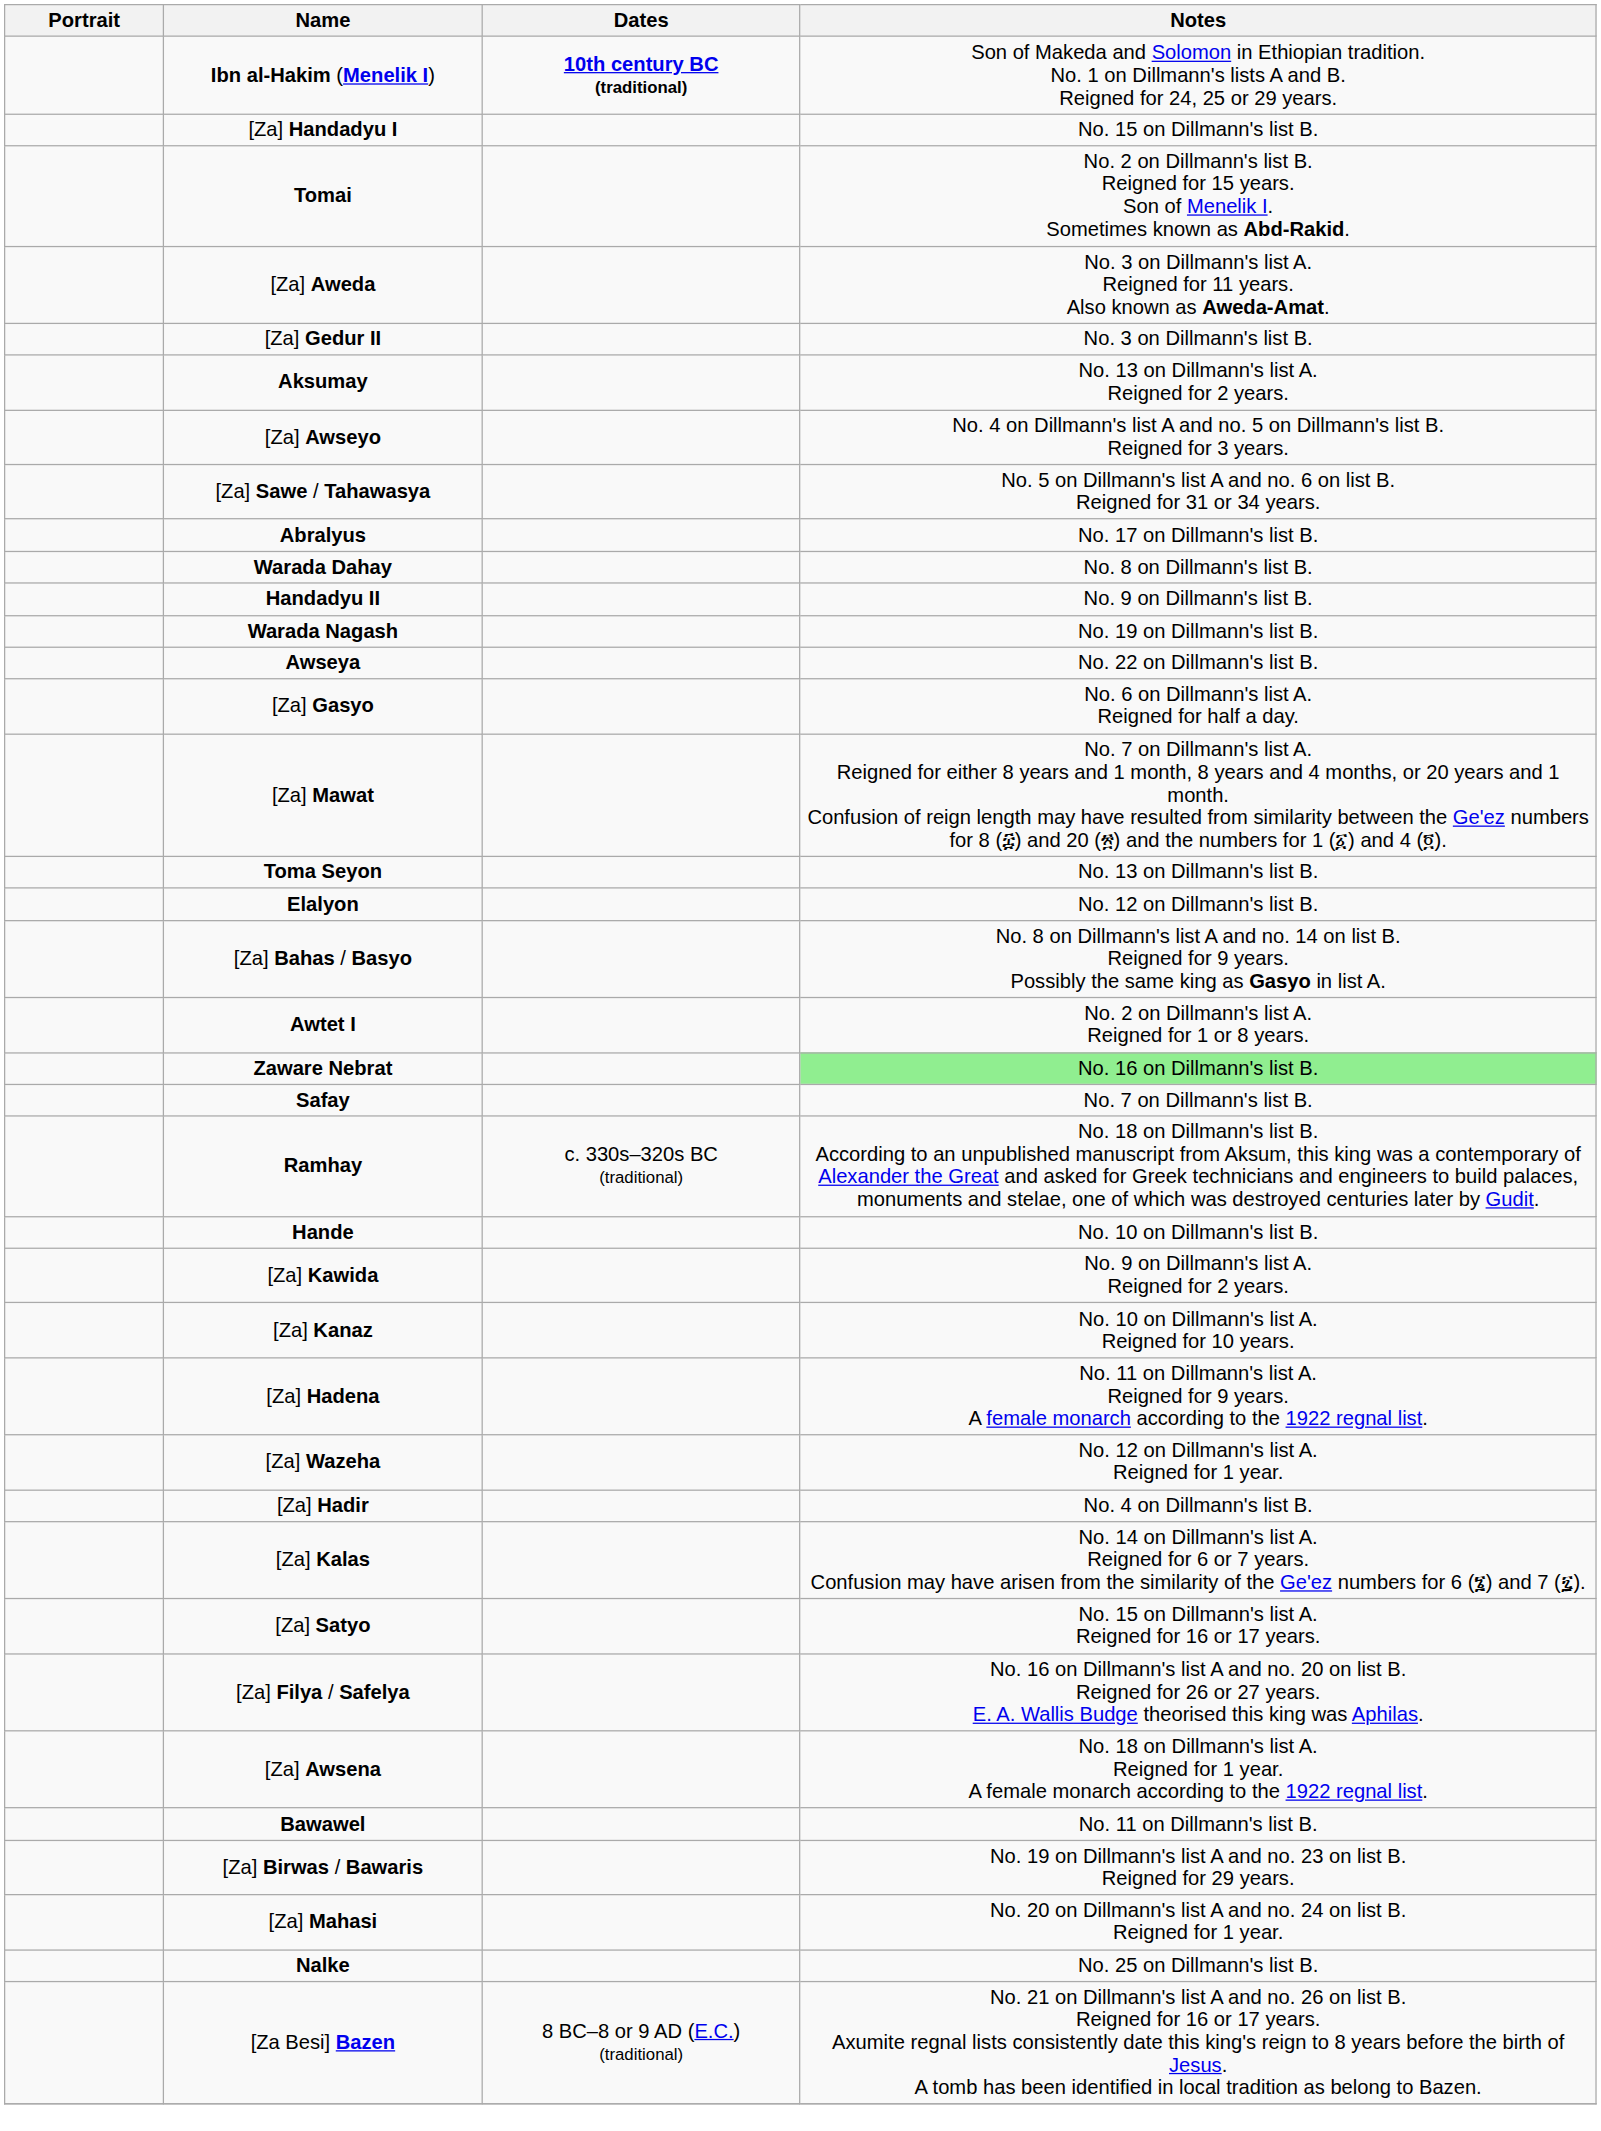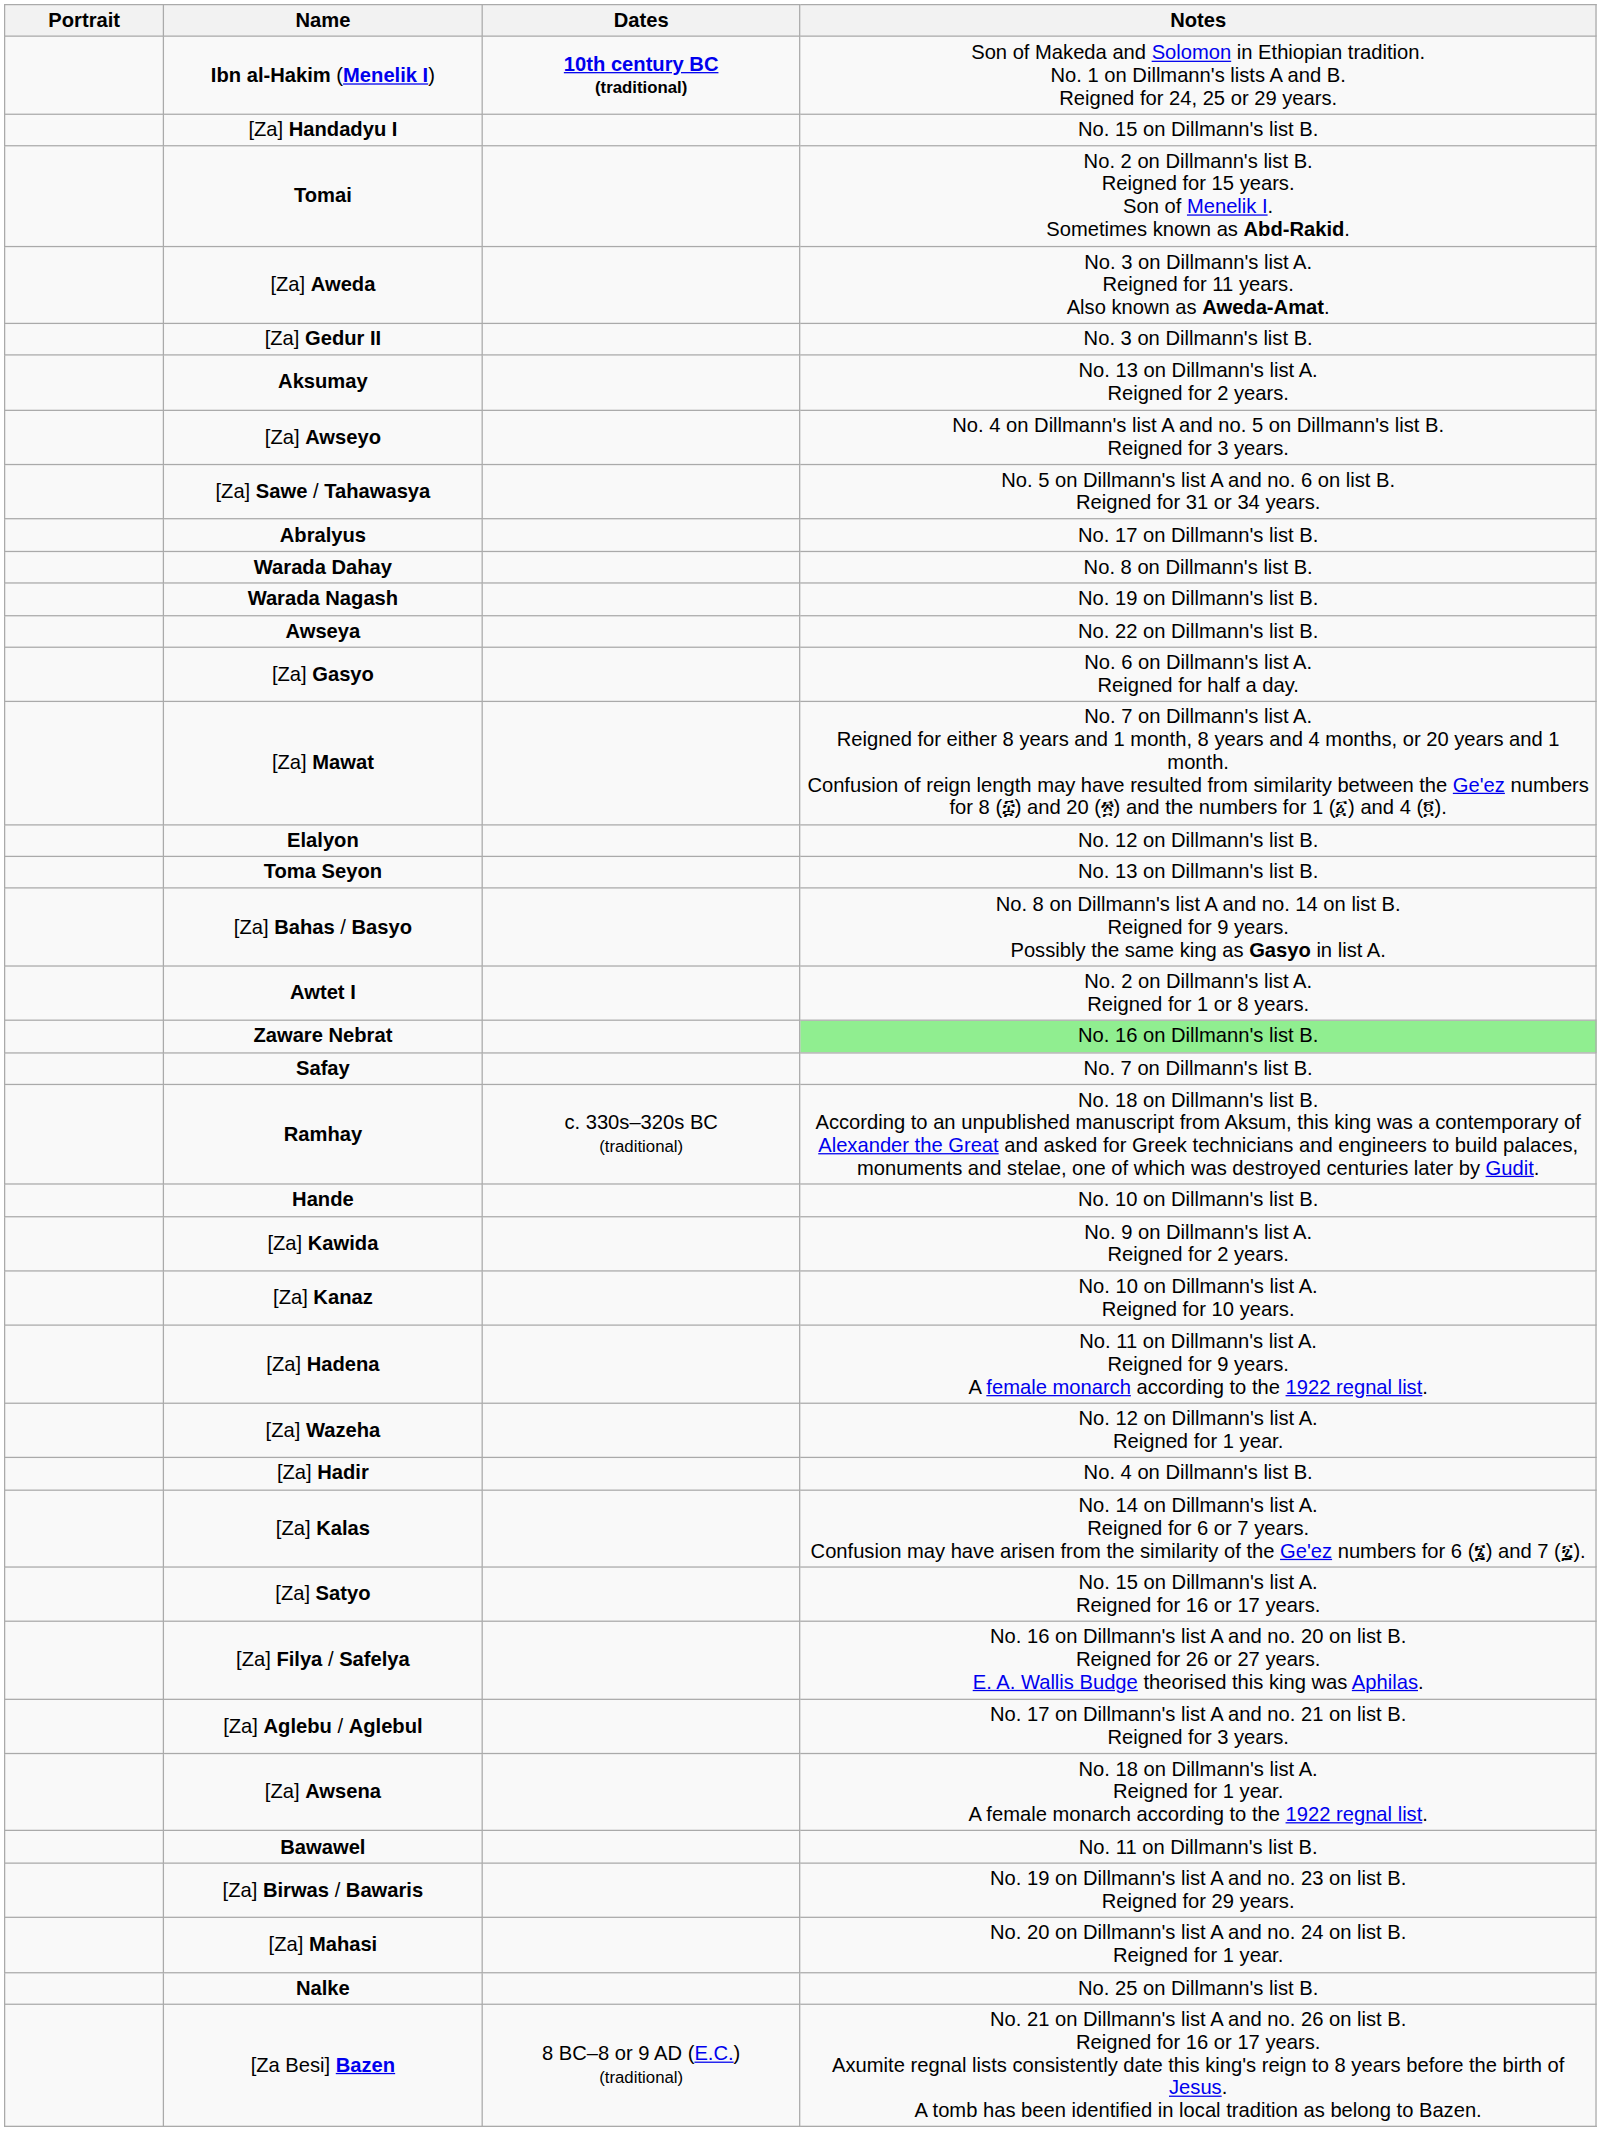- row: Handadyu II | No. 9 on Dillmann's list B.
rows swapped: Elalyon <-> Toma Seyon
+ row: [Za] Aglebu / Aglebul | No. 17 on Dillmann's list A and no. 21 on list B. Reigned for 3 years.
